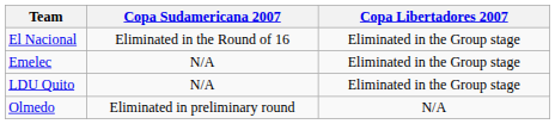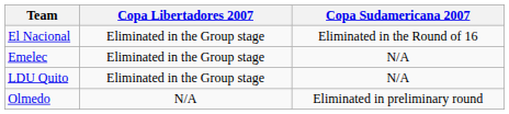columns swapped: Copa Libertadores 2007 <-> Copa Sudamericana 2007
